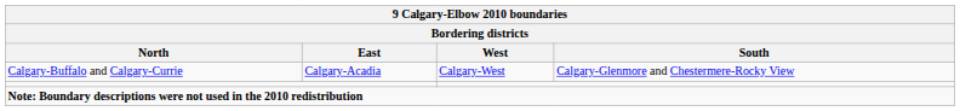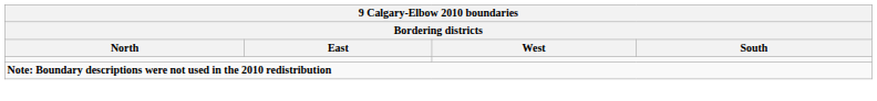- row: Calgary-Buffalo and Calgary-Currie | Calgary-Acadia | Calgary-West | Calgary-Glenmore and Chestermere-Rocky View
